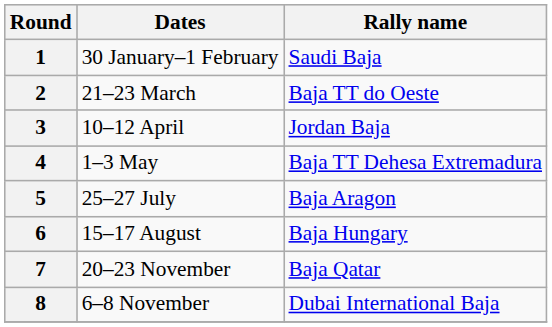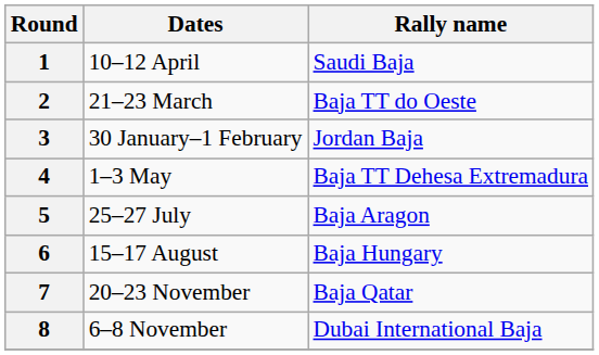1 | Dates: 30 January–1 February -> 10–12 April
3 | Dates: 10–12 April -> 30 January–1 February
